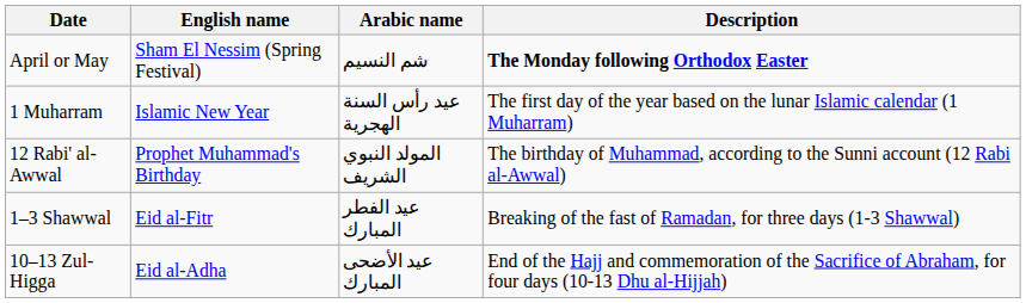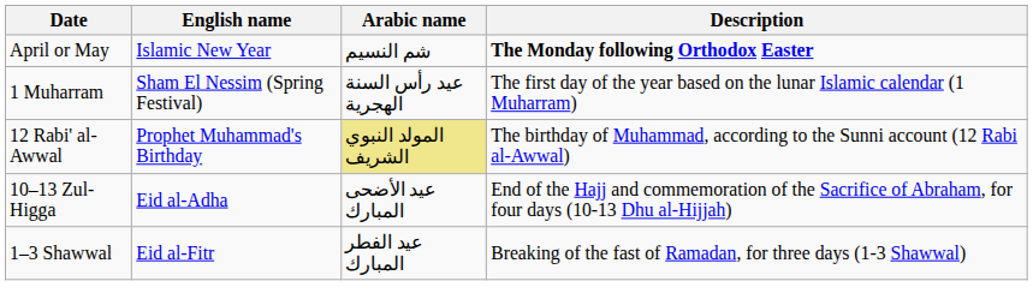April or May | English name: Sham El Nessim (Spring Festival) -> Islamic New Year
1 Muharram | English name: Islamic New Year -> Sham El Nessim (Spring Festival)
12 Rabi' al-Awwal | Arabic name: no background -> khaki background
rows swapped: 1–3 Shawwal <-> 10–13 Zul-Higga
